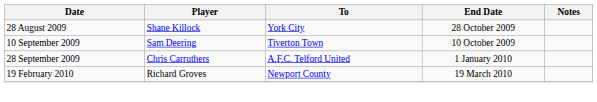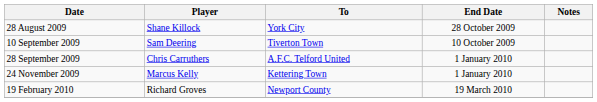+ row: 24 November 2009 | Marcus Kelly | Kettering Town | 1 January 2010
